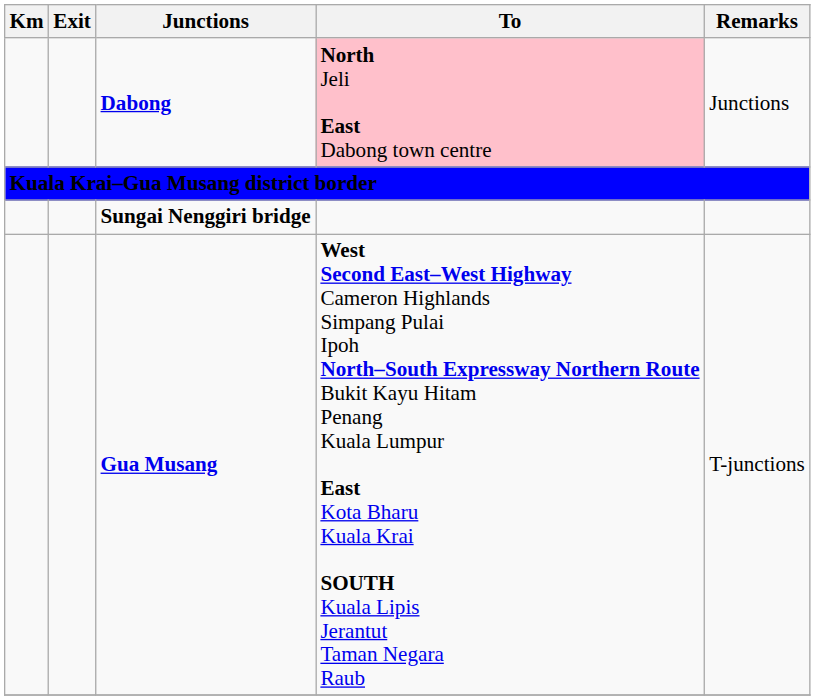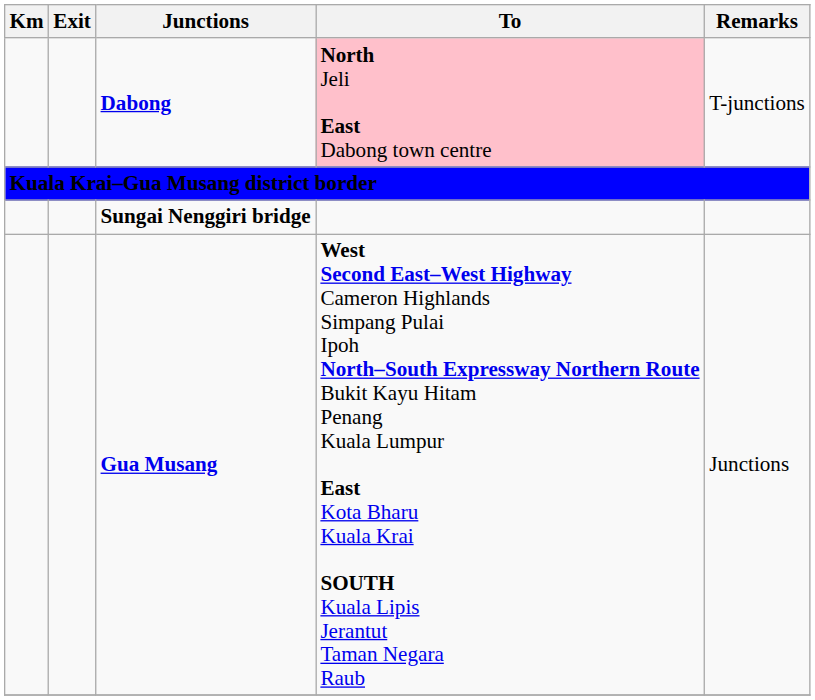Dabong | Remarks: Junctions -> T-junctions
Gua Musang | Remarks: T-junctions -> Junctions
